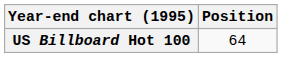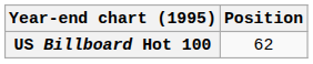US Billboard Hot 100 | Position: 64 -> 62
